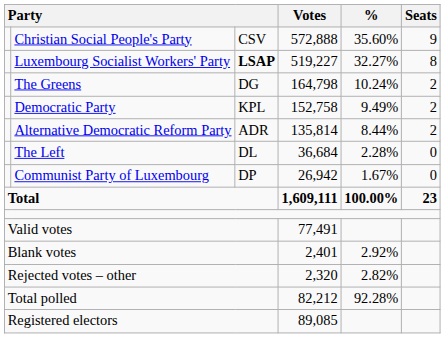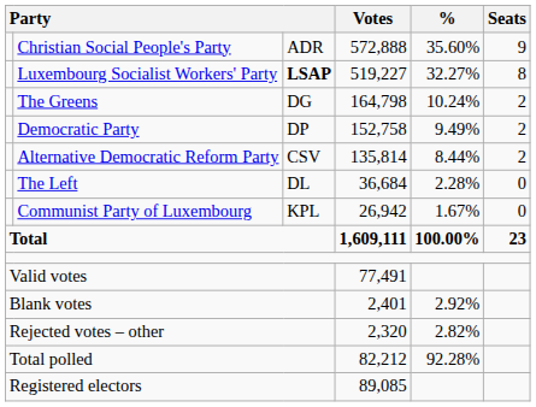Christian Social People's Party | column 3: CSV -> ADR
Democratic Party | column 3: KPL -> DP
Alternative Democratic Reform Party | column 3: ADR -> CSV
Communist Party of Luxembourg | column 3: DP -> KPL
